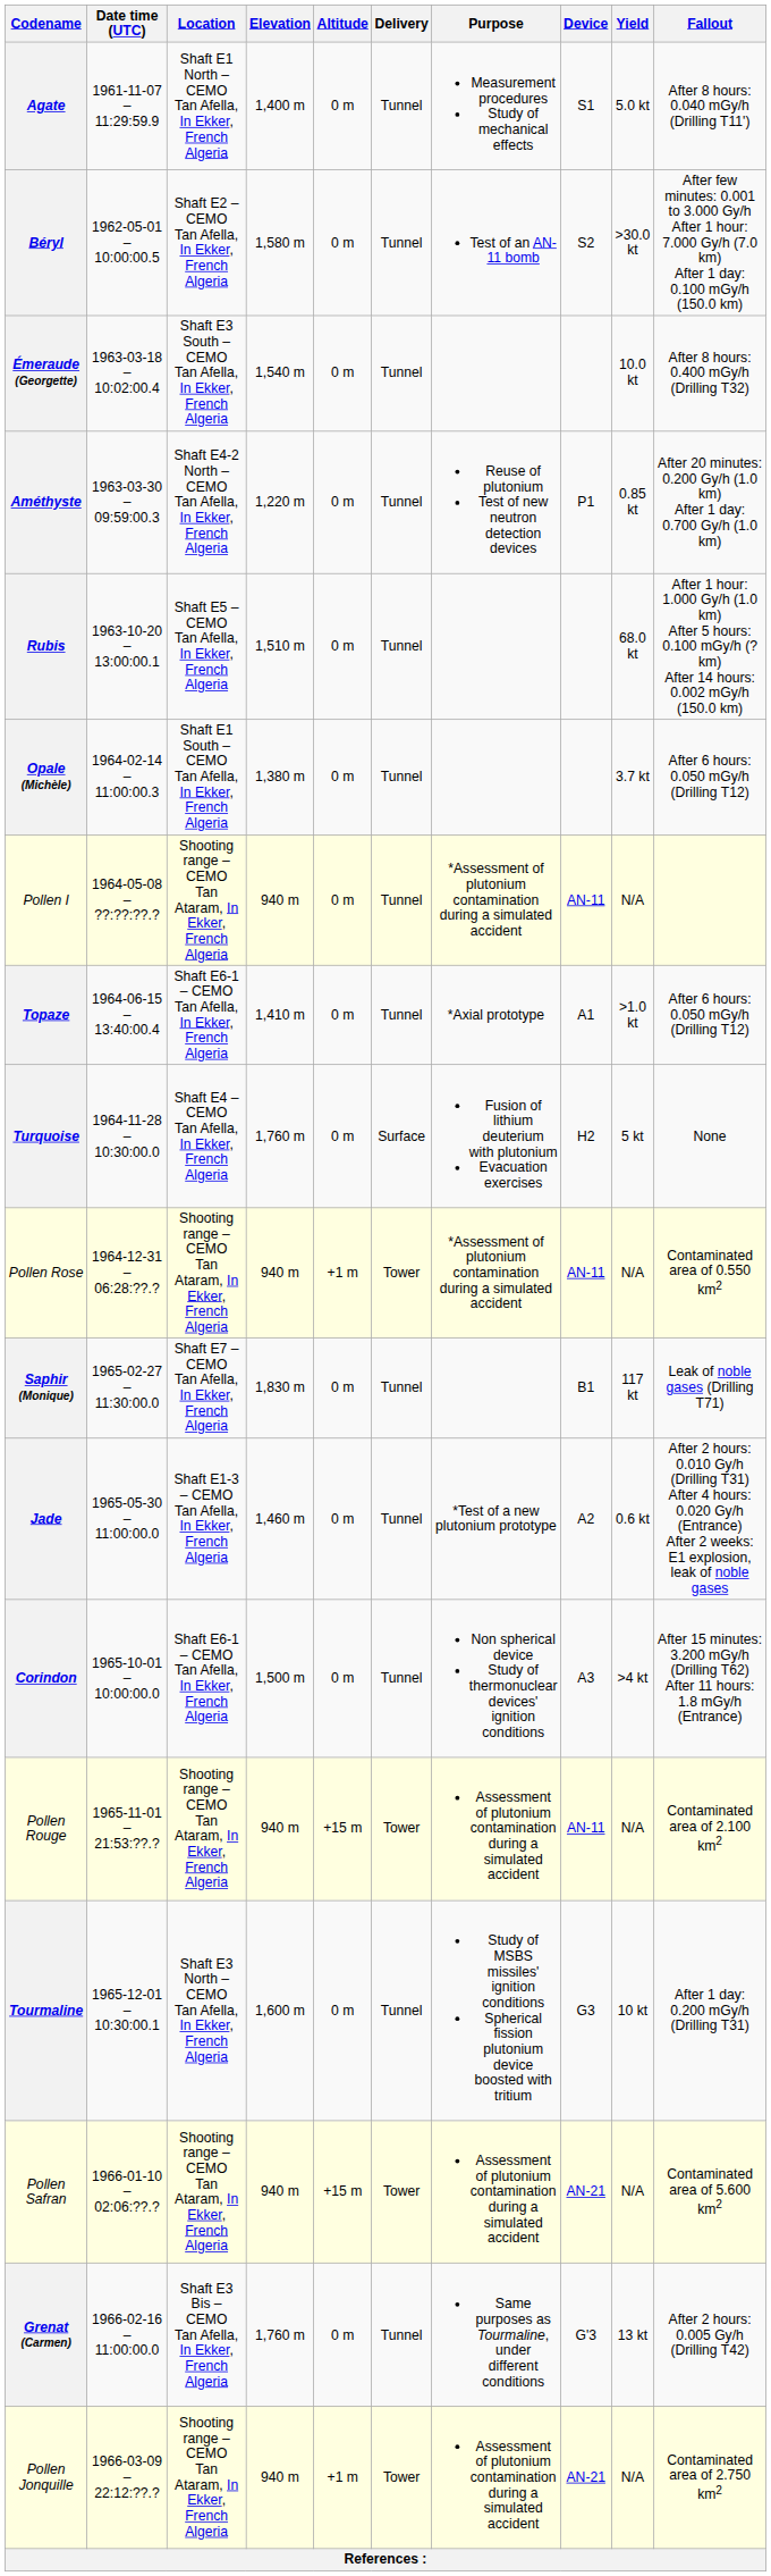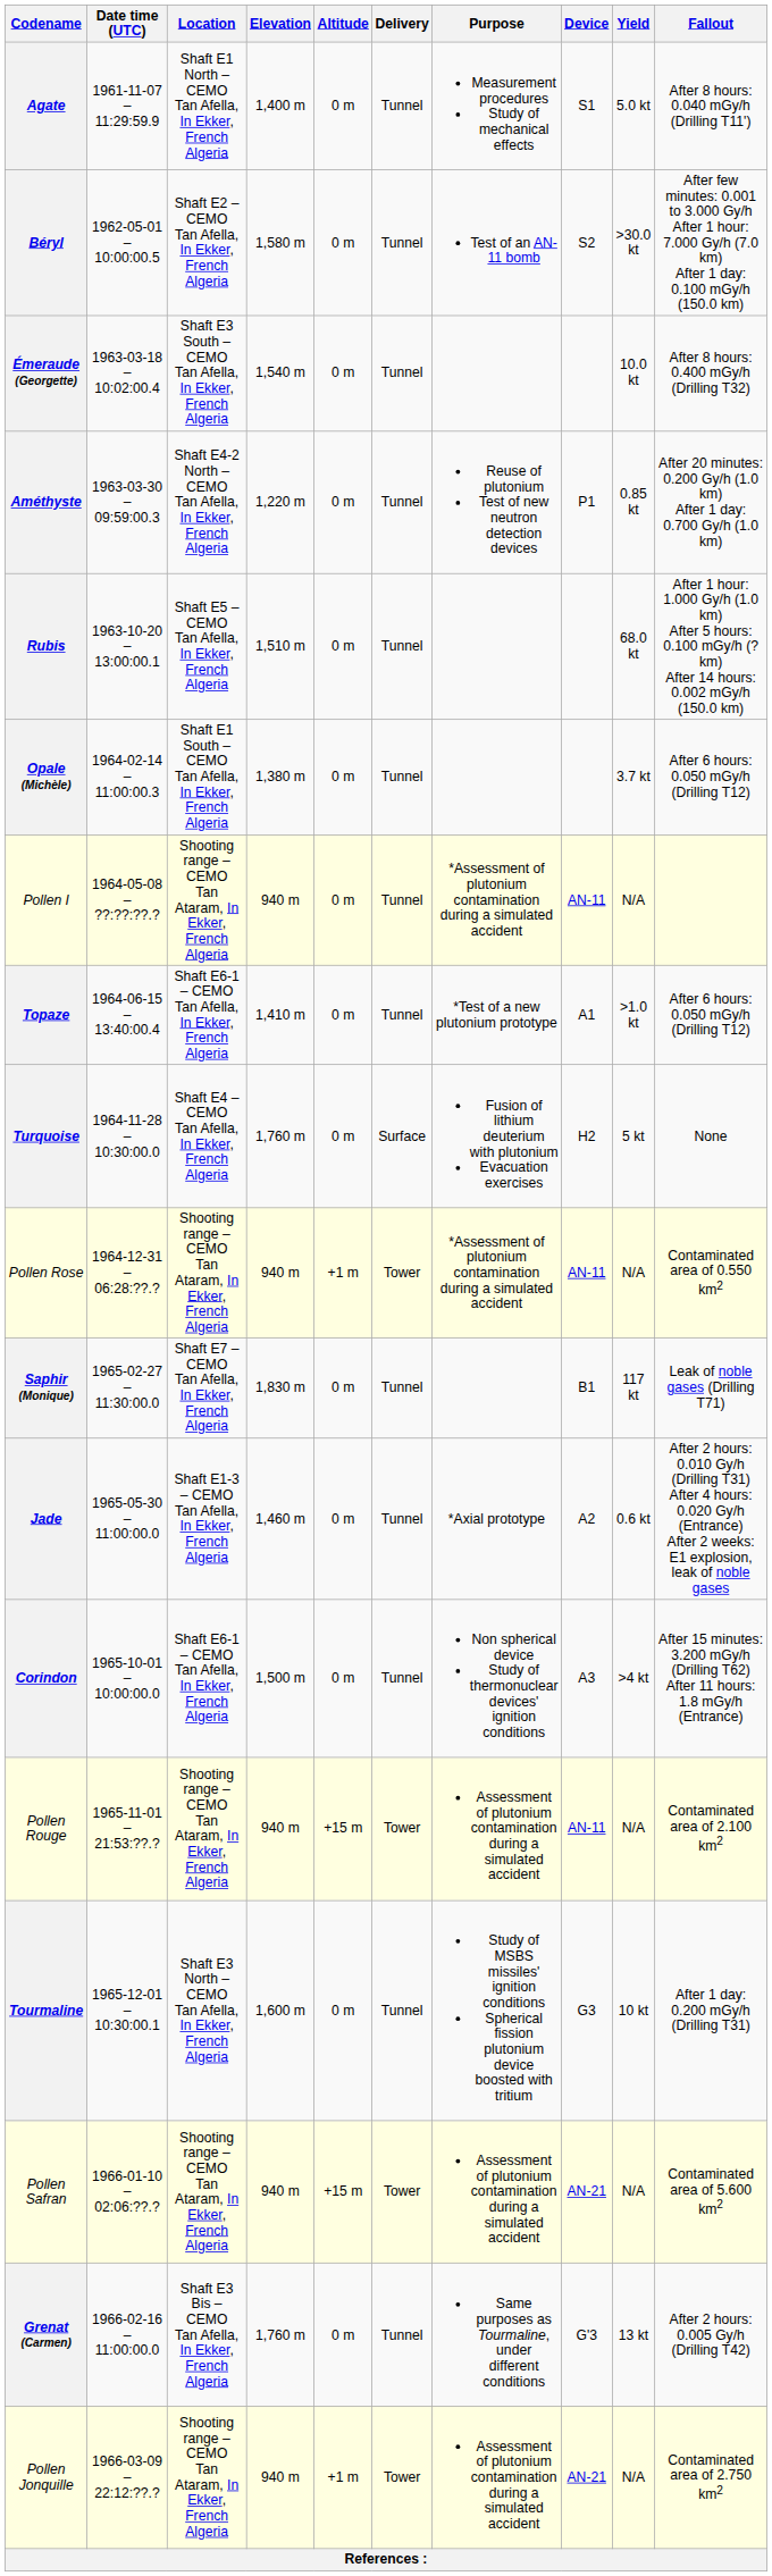Topaze | Purpose: *Axial prototype -> *Test of a new plutonium prototype
Jade | Purpose: *Test of a new plutonium prototype -> *Axial prototype
